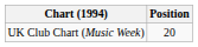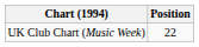UK Club Chart (Music Week) | Position: 20 -> 22
